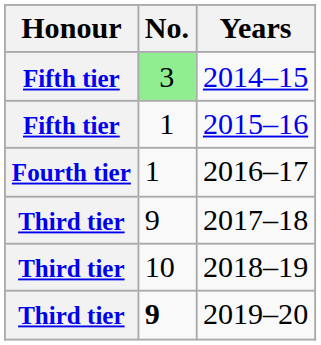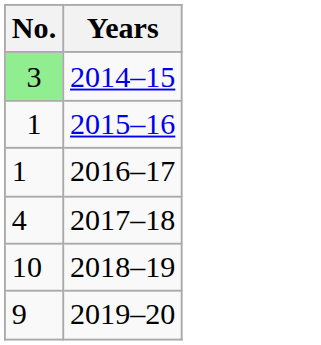- column: Honour | Fifth tier | Fifth tier | Fourth tier | Third tier | Third tier | Third tier
2017–18 | No.: 9 -> 4
2019–20 | No.: bold -> normal
